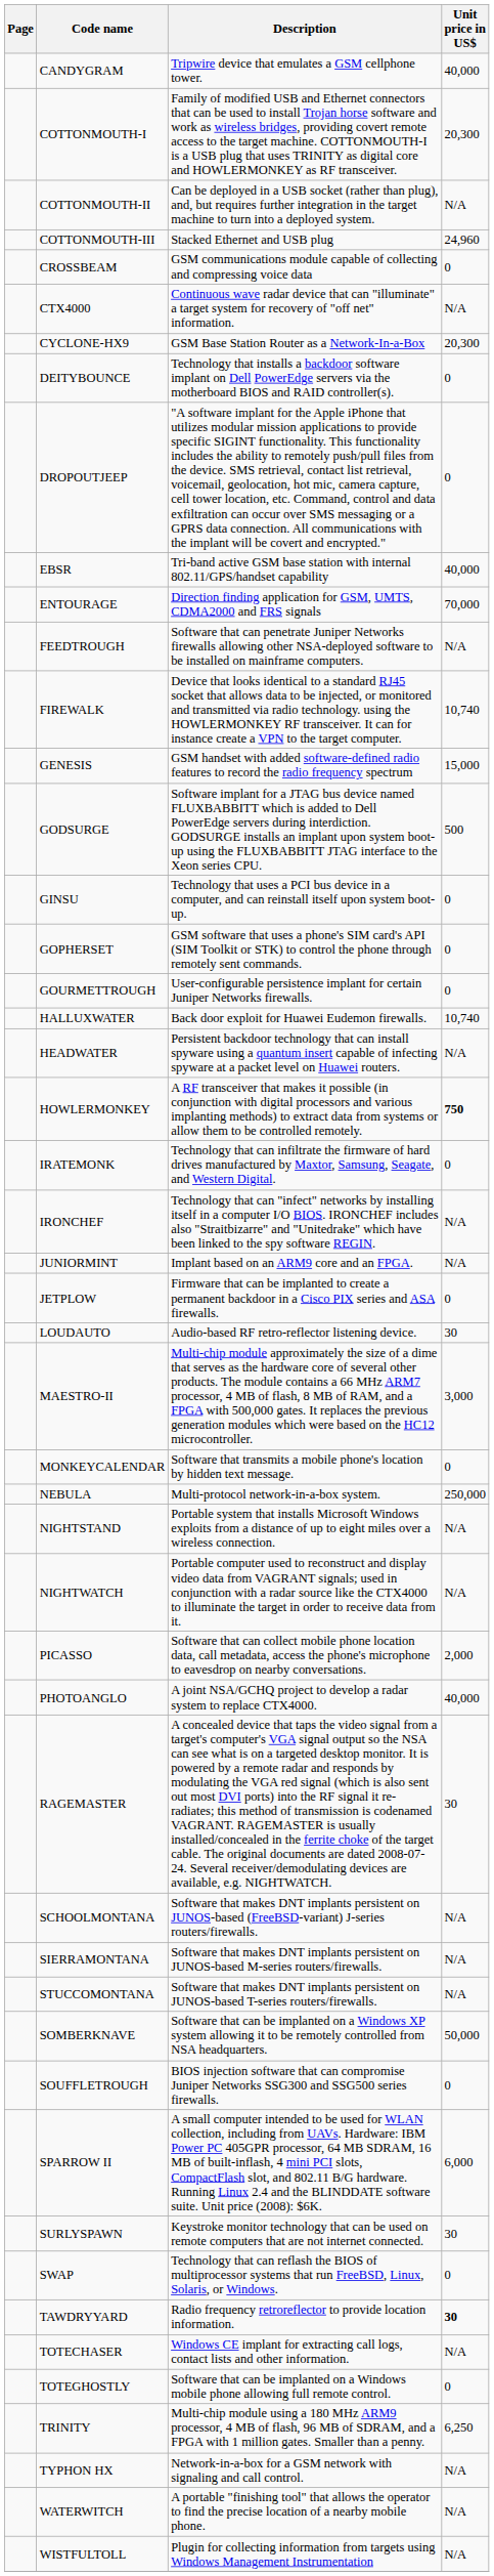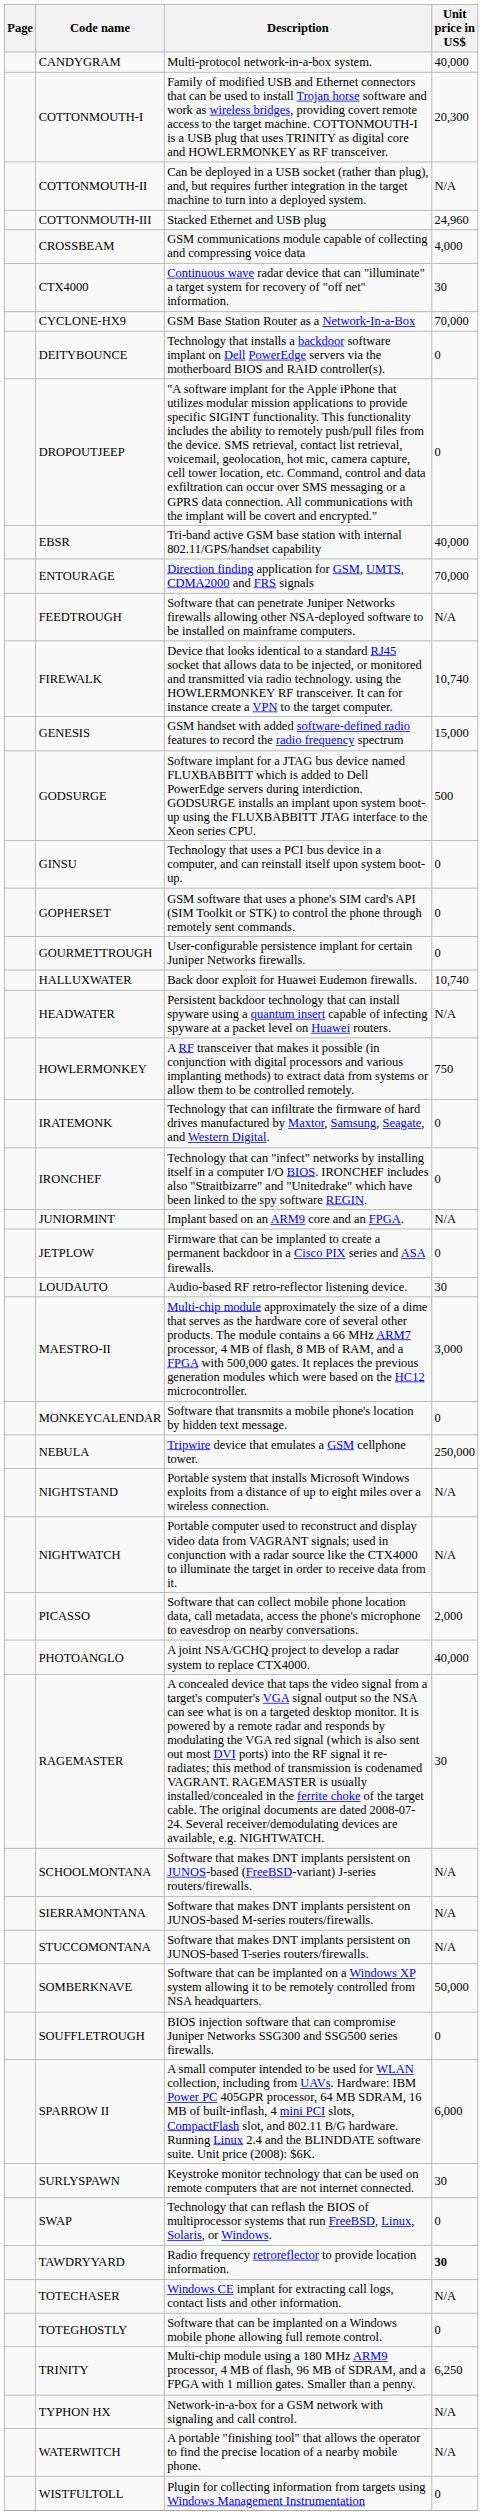CANDYGRAM | Description: Tripwire device that emulates a GSM cellphone tower. -> Multi-protocol network-in-a-box system.
CROSSBEAM | Unit price in US$: 0 -> 4,000
CTX4000 | Unit price in US$: N/A -> 30
CYCLONE-HX9 | Unit price in US$: 20,300 -> 70,000
HOWLERMONKEY | Unit price in US$: bold -> normal
IRONCHEF | Unit price in US$: N/A -> 0
NEBULA | Description: Multi-protocol network-in-a-box system. -> Tripwire device that emulates a GSM cellphone tower.
WISTFULTOLL | Unit price in US$: N/A -> 0
